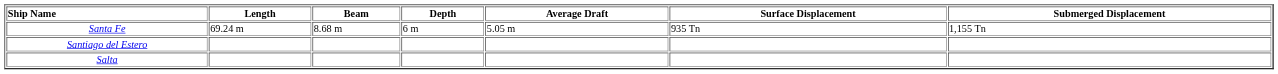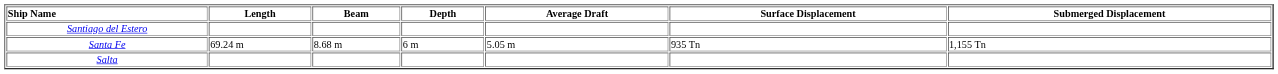rows swapped: Santa Fe <-> Santiago del Estero
